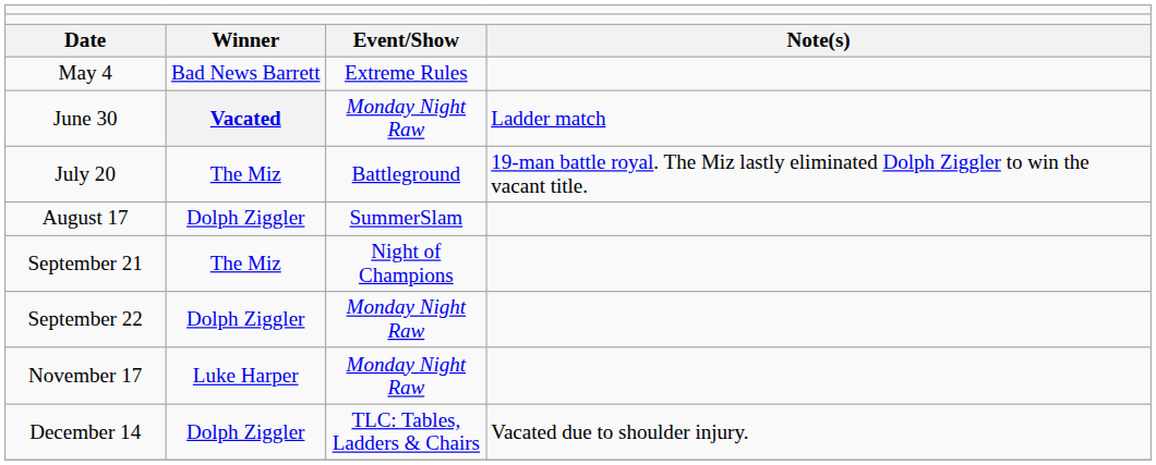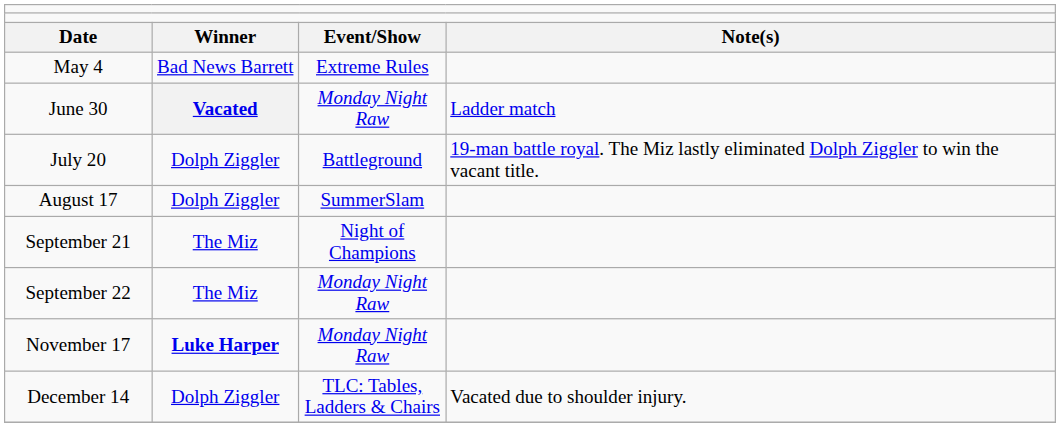July 20 | column 2: The Miz -> Dolph Ziggler
September 22 | column 2: Dolph Ziggler -> The Miz
November 17 | column 2: normal -> bold
